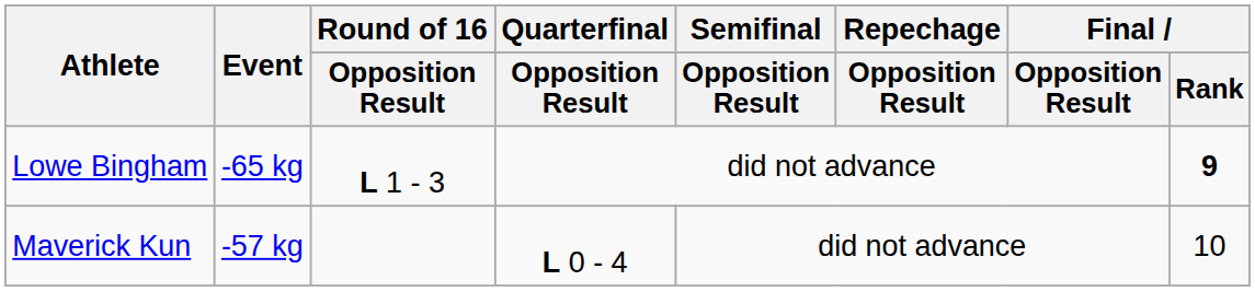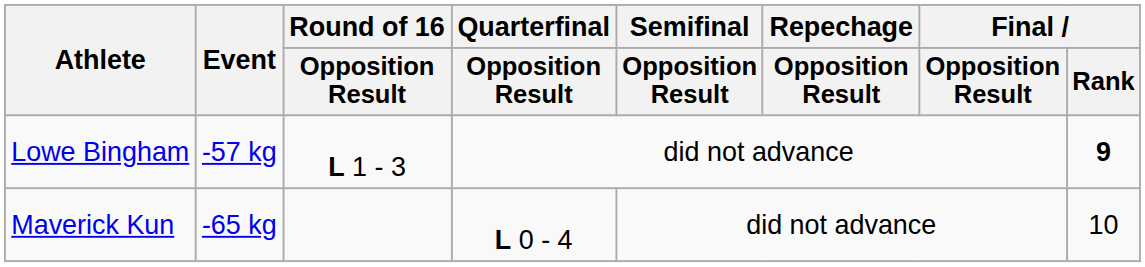Lowe Bingham | Event: -65 kg -> -57 kg
Maverick Kun | Event: -57 kg -> -65 kg
